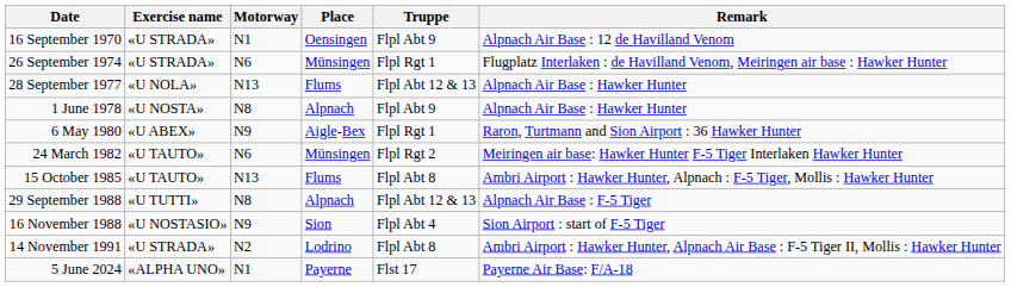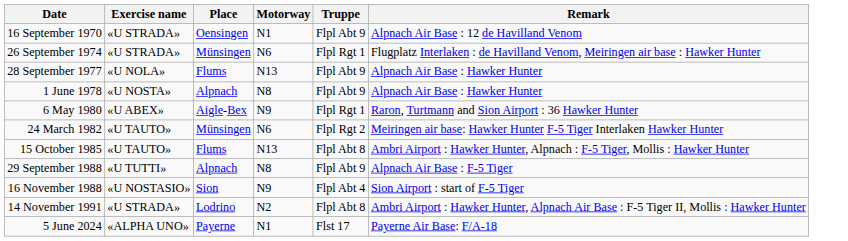columns swapped: Place <-> Motorway
28 September 1977 | Truppe: Flpl Abt 12 & 13 -> Flpl Abt 9
29 September 1988 | Truppe: Flpl Abt 12 & 13 -> Flpl Abt 9
